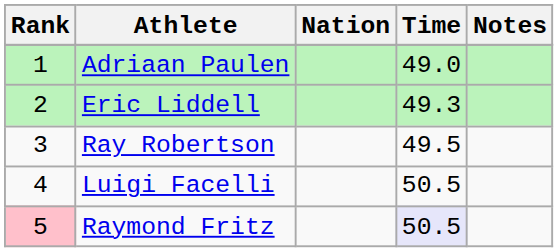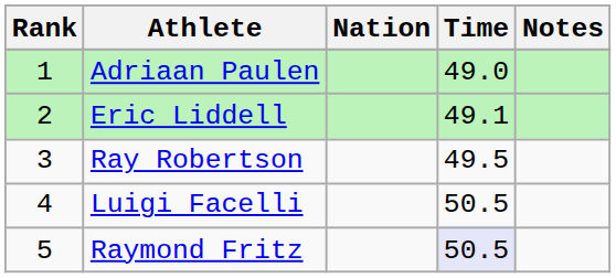Eric Liddell | Time: 49.3 -> 49.1
Raymond Fritz | Rank: pink background -> no background
